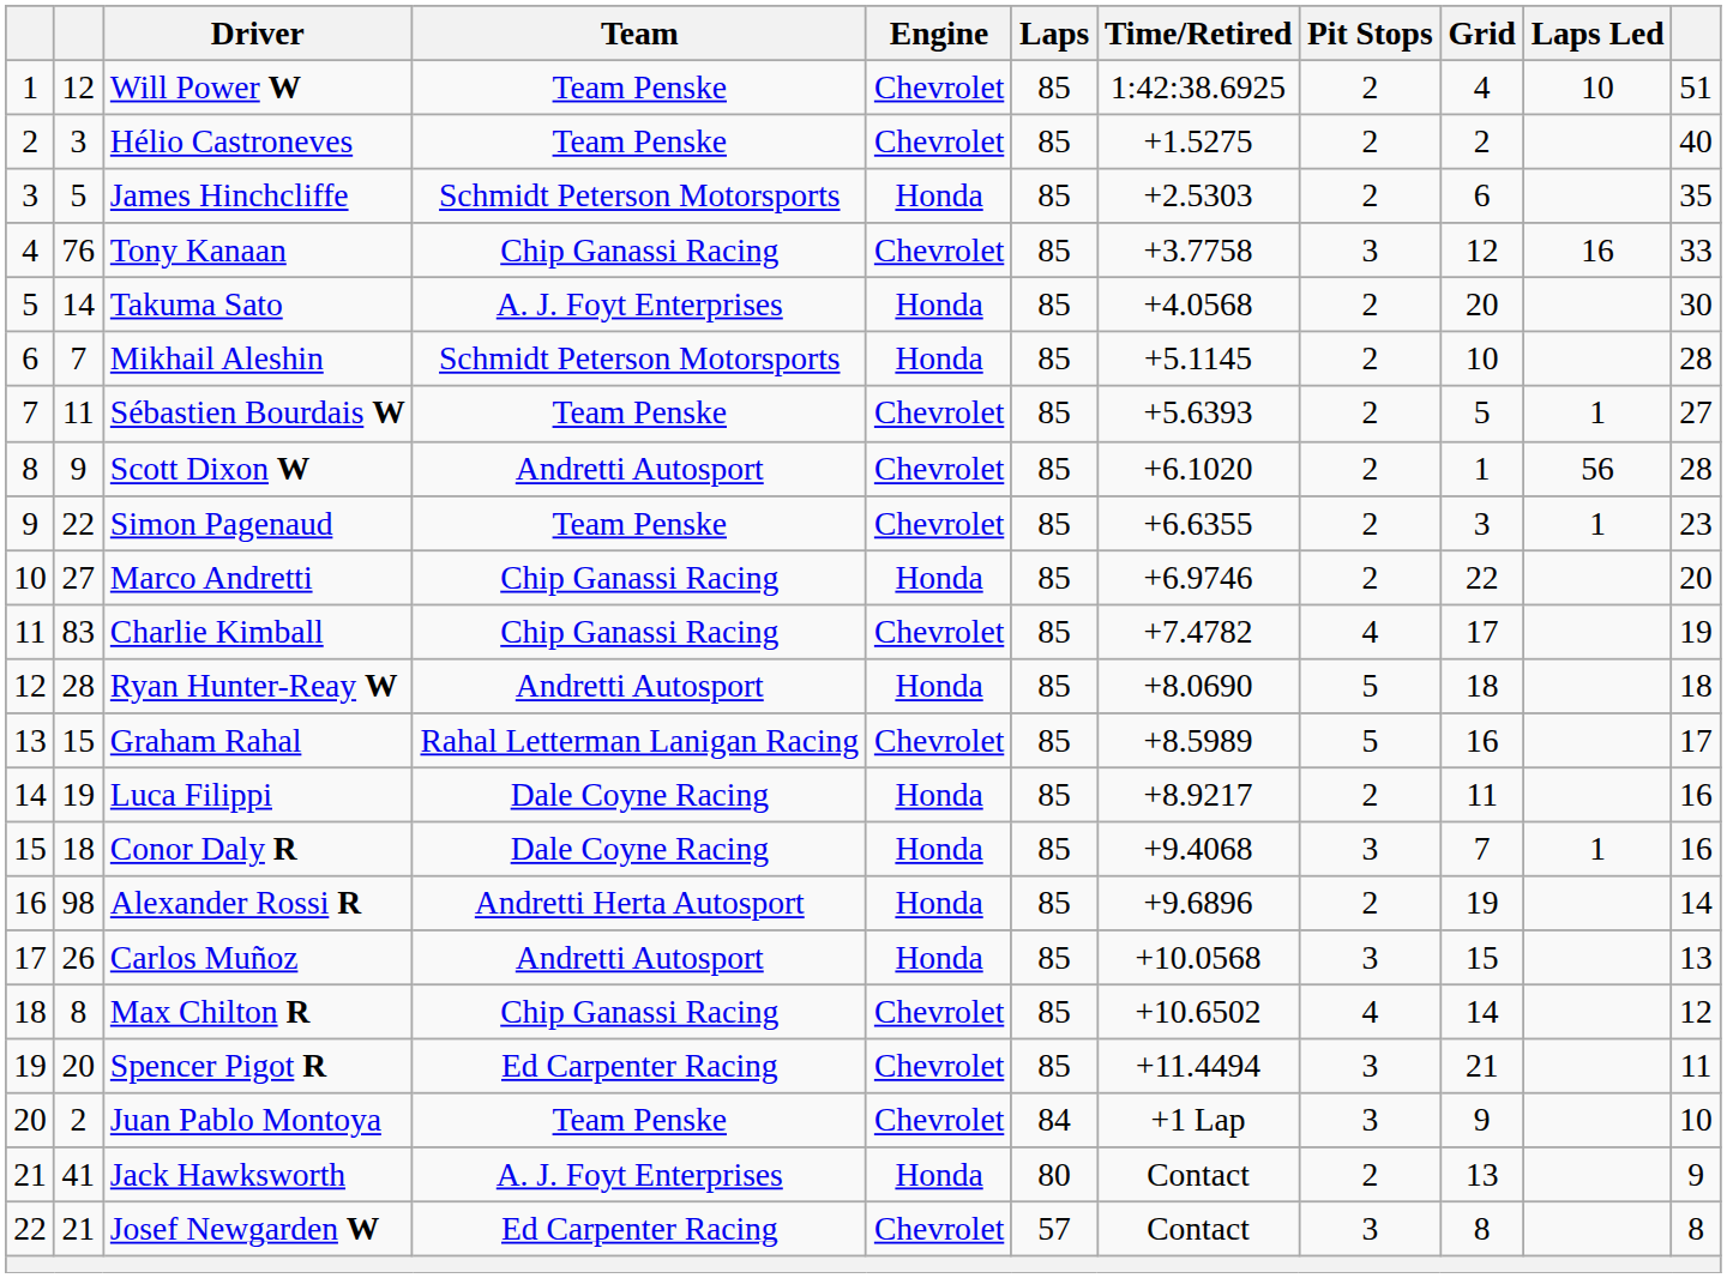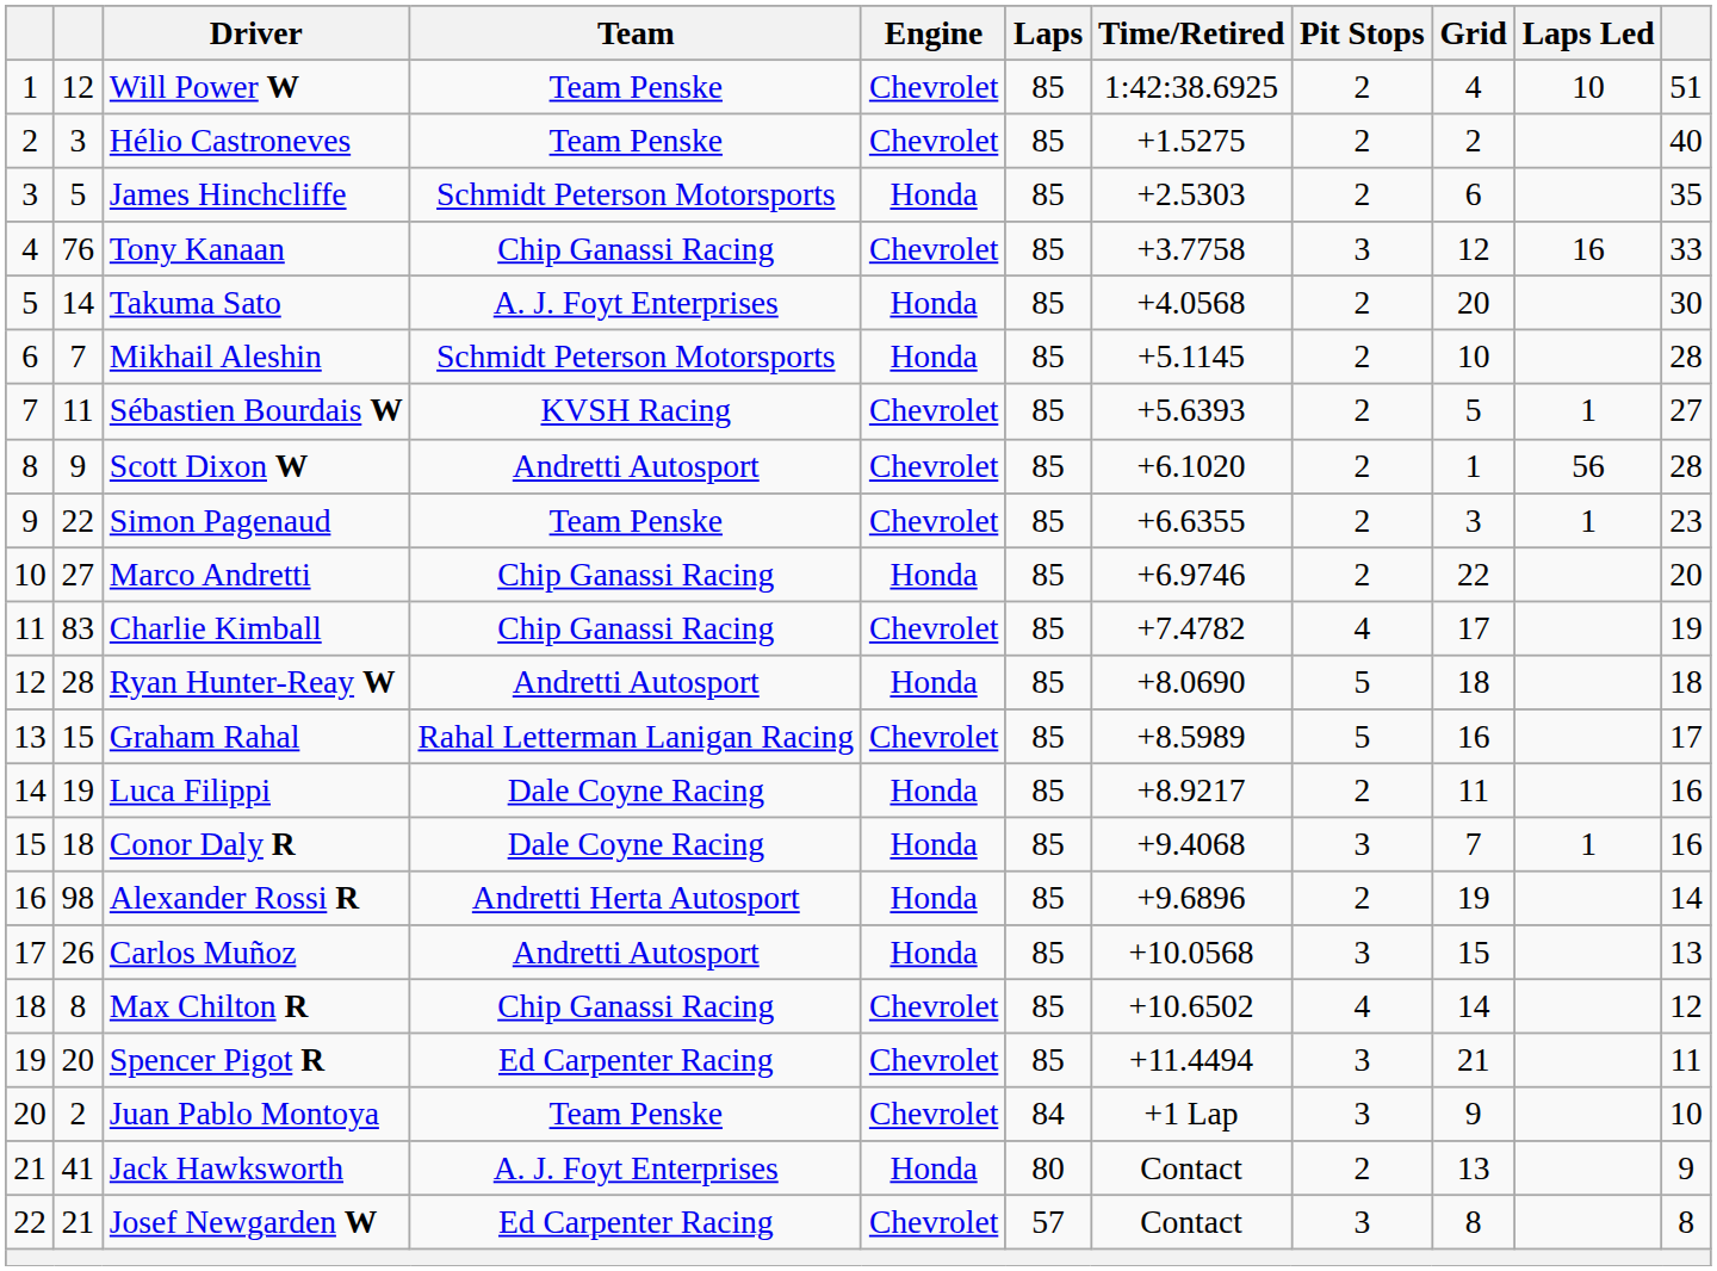Sébastien Bourdais W | Team: Team Penske -> KVSH Racing
